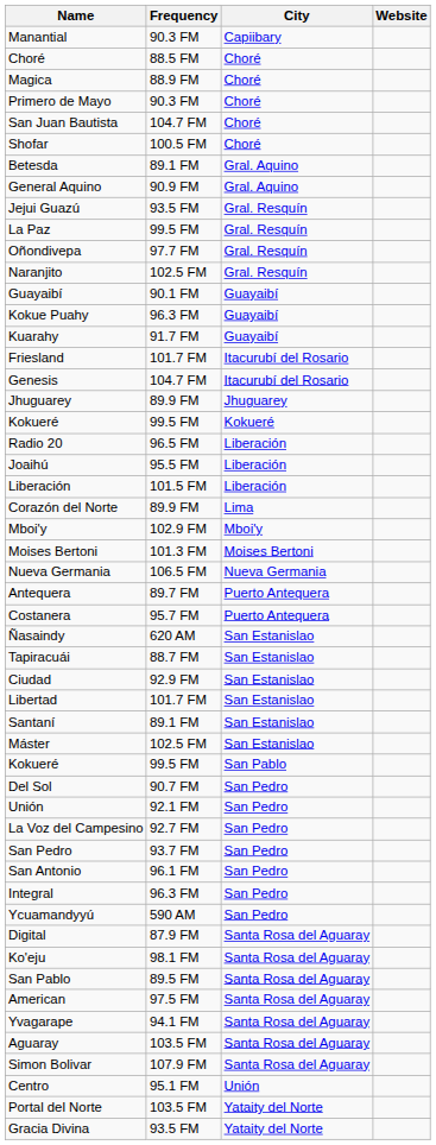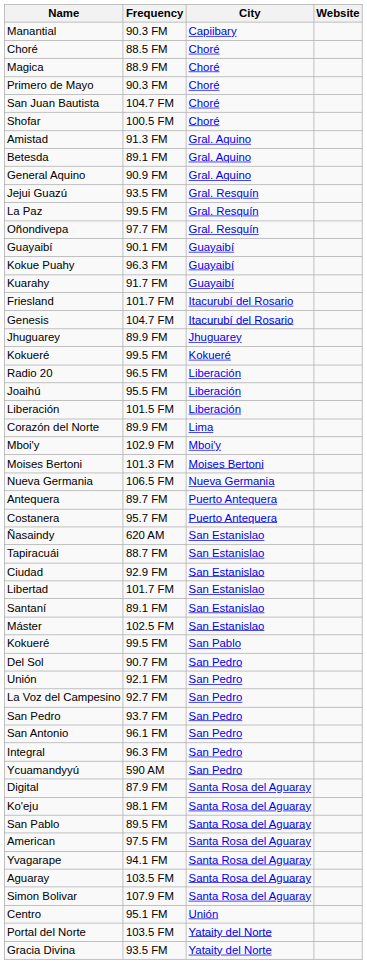+ row: Amistad | 91.3 FM | Gral. Aquino
- row: Naranjito | 102.5 FM | Gral. Resquín
